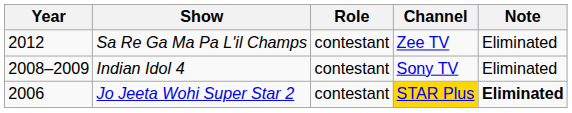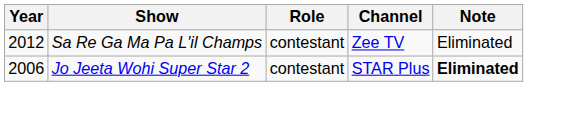- row: 2008–2009 | Indian Idol 4 | contestant | Sony TV | Eliminated
Jo Jeeta Wohi Super Star 2 | Channel: gold background -> no background
